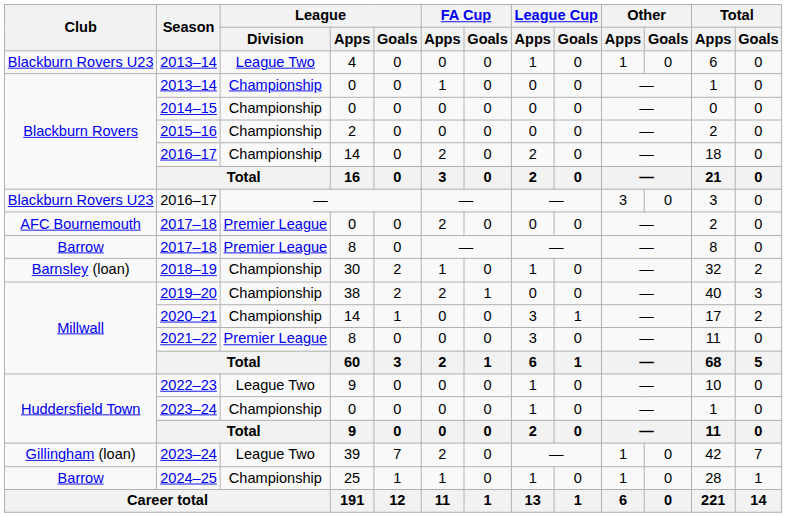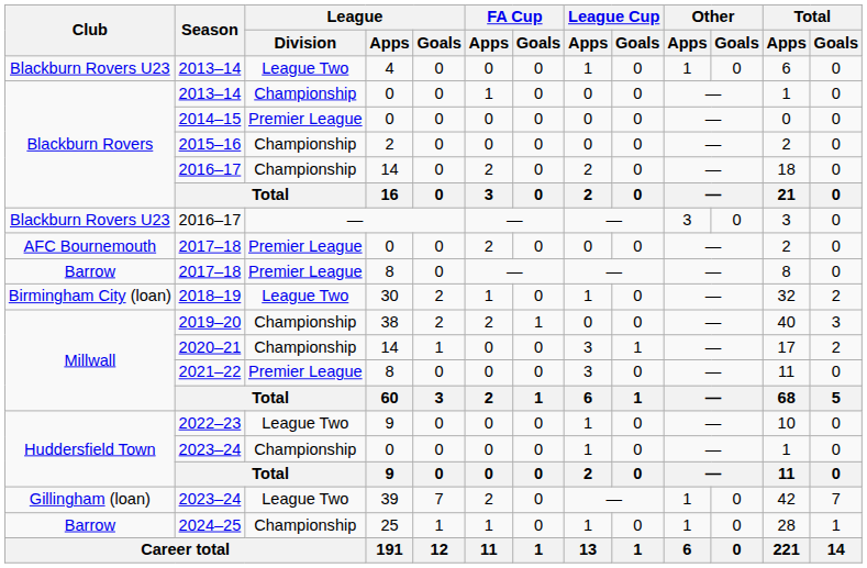2014–15 | League / Division: Championship -> Premier League
2018–19 | Club: Barnsley (loan) -> Birmingham City (loan)
2018–19 | League / Division: Championship -> League Two
